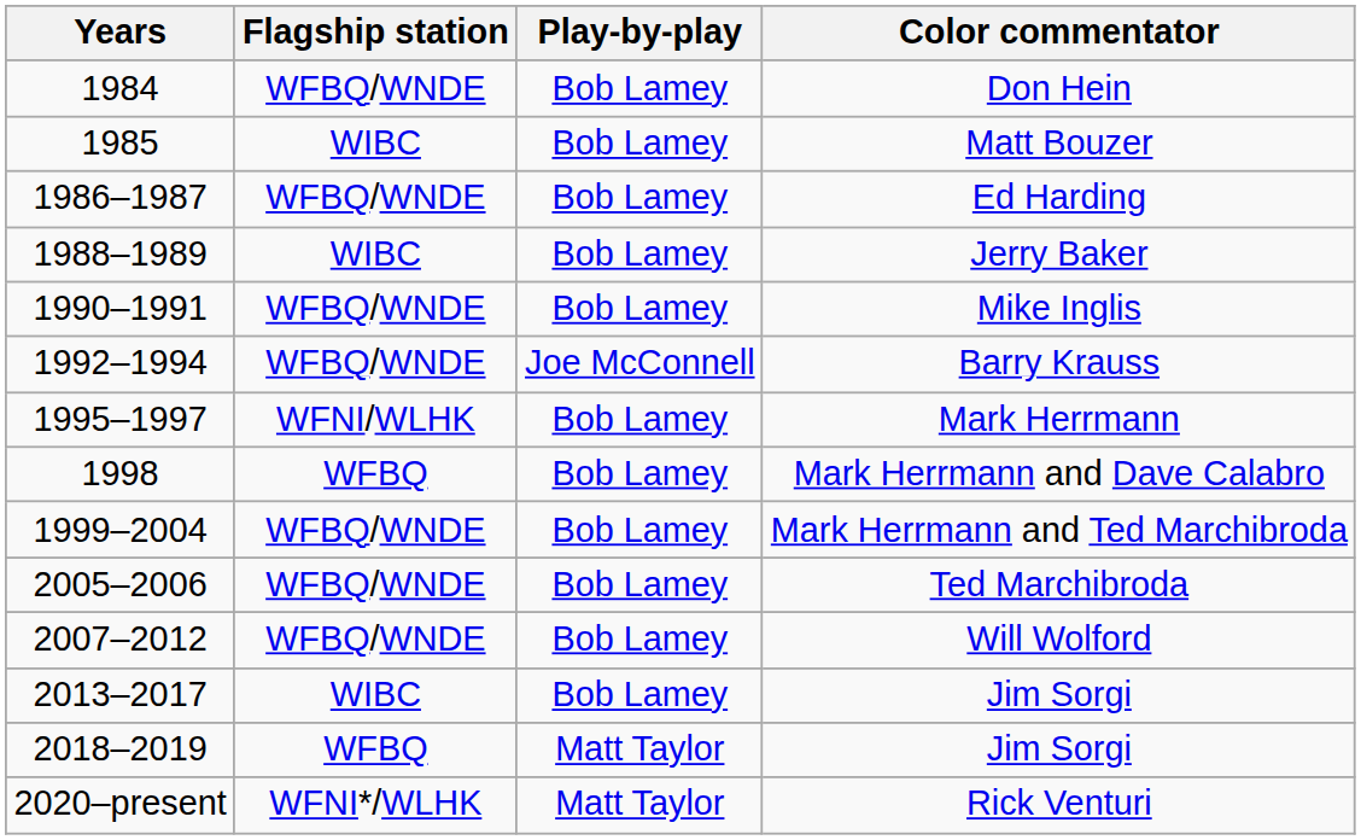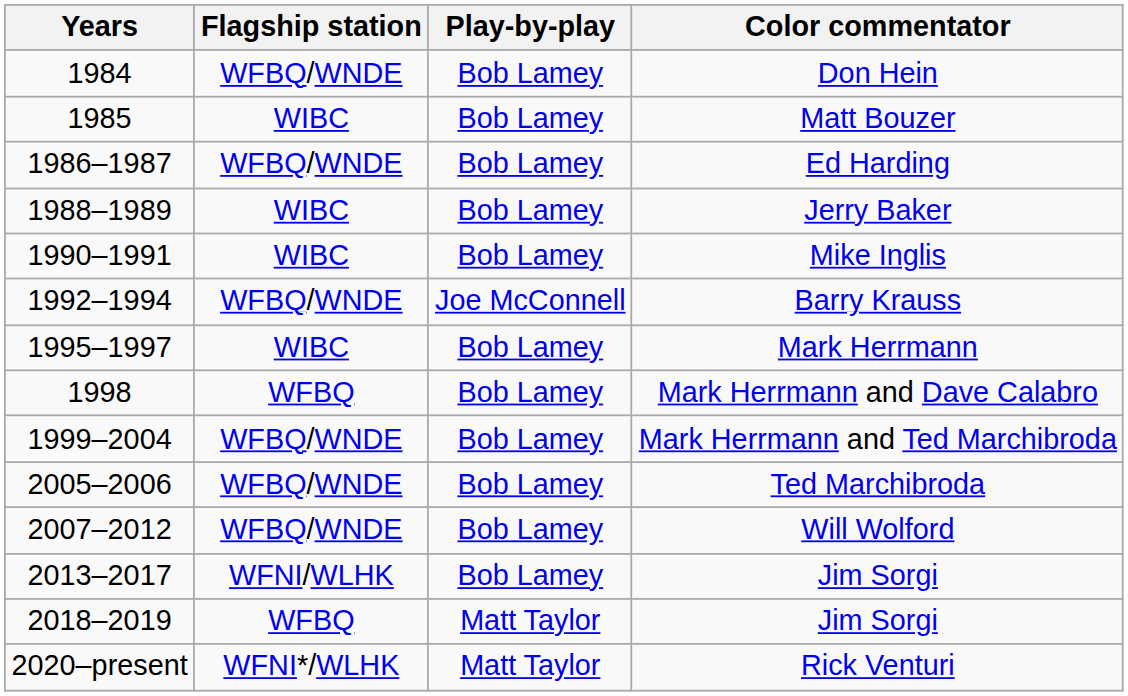Mike Inglis | Flagship station: WFBQ/WNDE -> WIBC
Mark Herrmann | Flagship station: WFNI/WLHK -> WIBC
2013–2017 / Jim Sorgi | Flagship station: WIBC -> WFNI/WLHK
